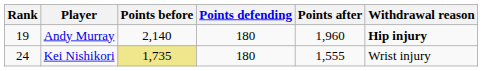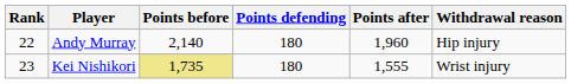Andy Murray | Rank: 19 -> 22
Andy Murray | Withdrawal reason: bold -> normal
Kei Nishikori | Rank: 24 -> 23
